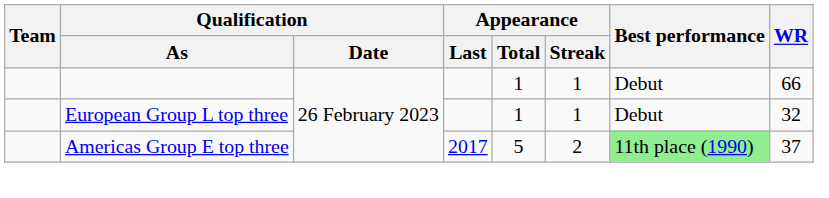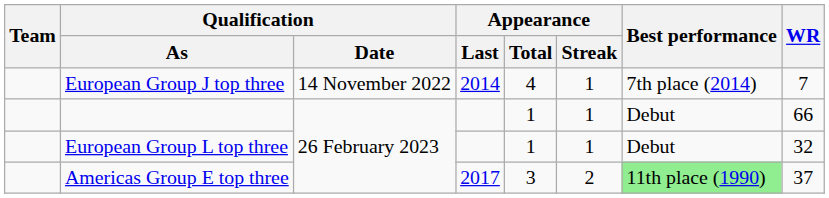+ row: European Group J top three | 14 November 2022 | 2014 | 4 | 1 | 7th place (2014) | 7
Americas Group E top three | Appearance / Total: 5 -> 3
